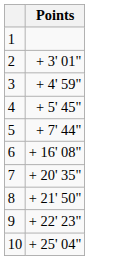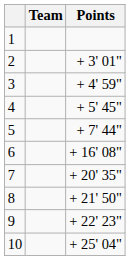+ column: Team
